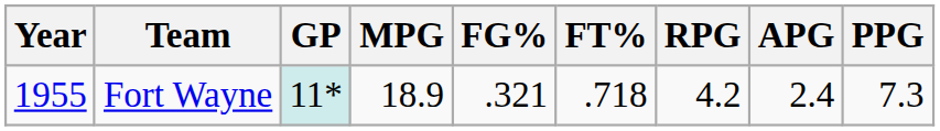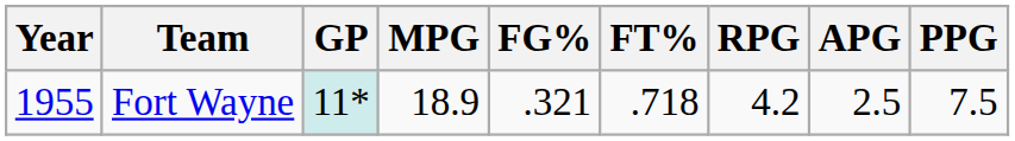Fort Wayne | APG: 2.4 -> 2.5
Fort Wayne | PPG: 7.3 -> 7.5
